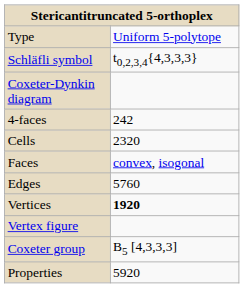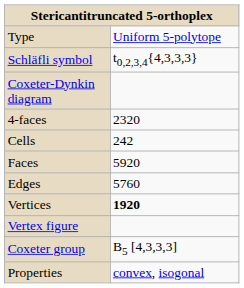4-faces | column 2: 242 -> 2320
Cells | column 2: 2320 -> 242
Faces | column 2: convex, isogonal -> 5920
Properties | column 2: 5920 -> convex, isogonal
